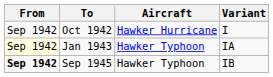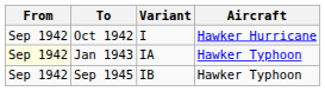columns swapped: Aircraft <-> Variant
Sep 1945 | From: bold -> normal
